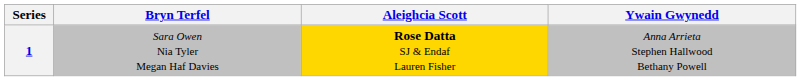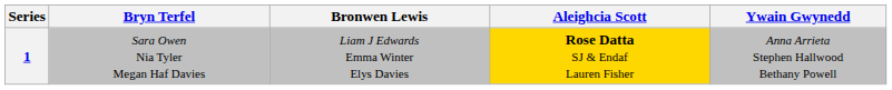+ column: Bronwen Lewis | Liam J Edwards Emma Winter Elys Davies
